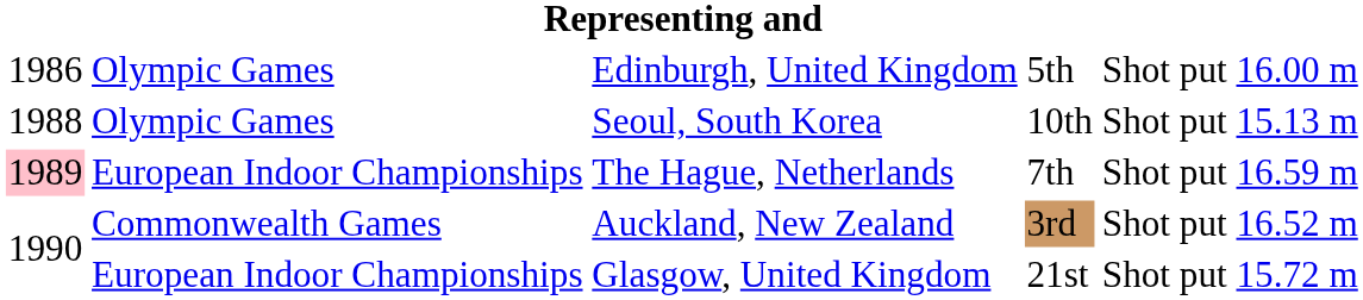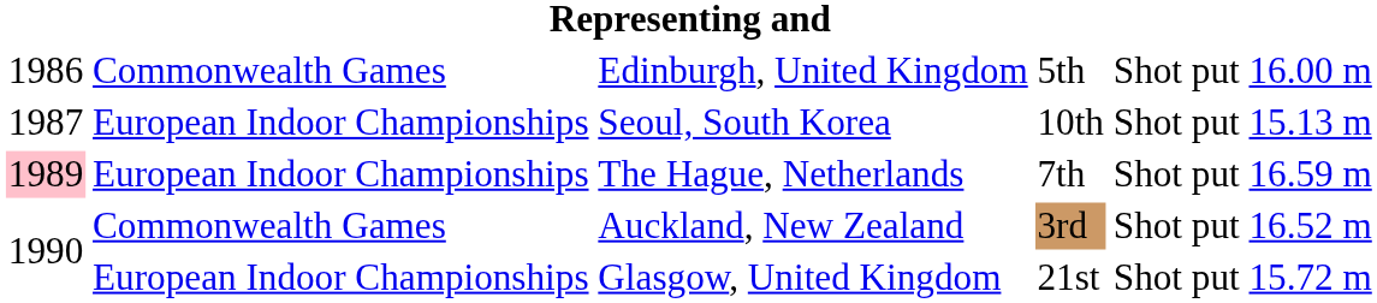Edinburgh, United Kingdom | column 2: Olympic Games -> Commonwealth Games
Seoul, South Korea | column 1: 1988 -> 1987
Seoul, South Korea | column 2: Olympic Games -> European Indoor Championships
